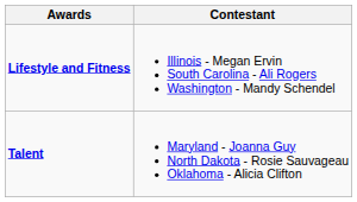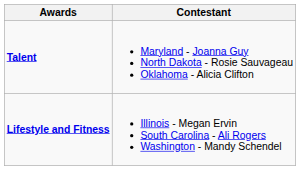rows swapped: Lifestyle and Fitness <-> Talent
